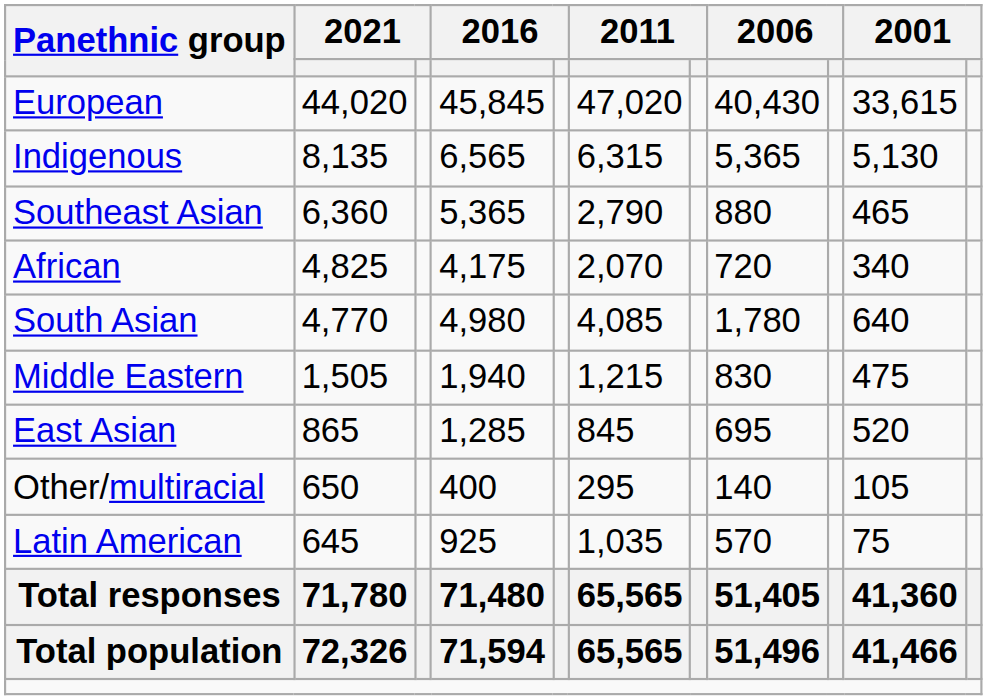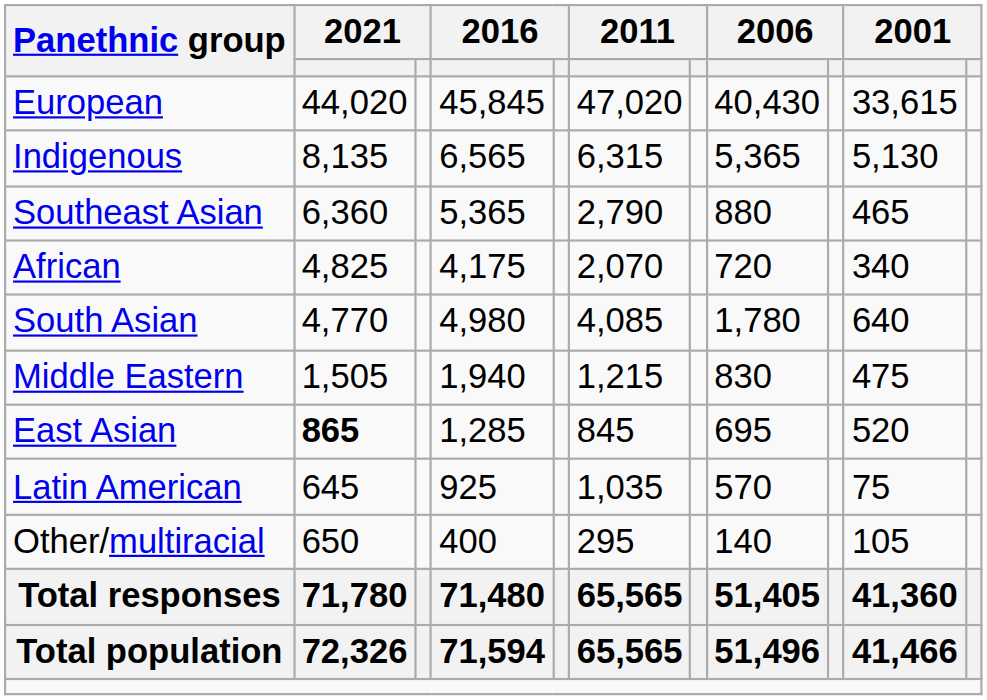East Asian | column 2: normal -> bold
rows swapped: Latin American <-> Other/multiracial
